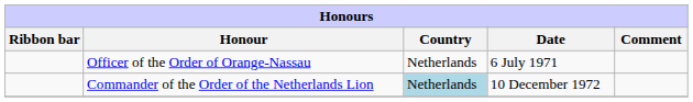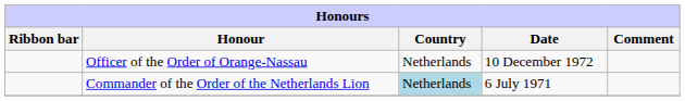Officer of the Order of Orange-Nassau | Date: 6 July 1971 -> 10 December 1972
Commander of the Order of the Netherlands Lion | Date: 10 December 1972 -> 6 July 1971
